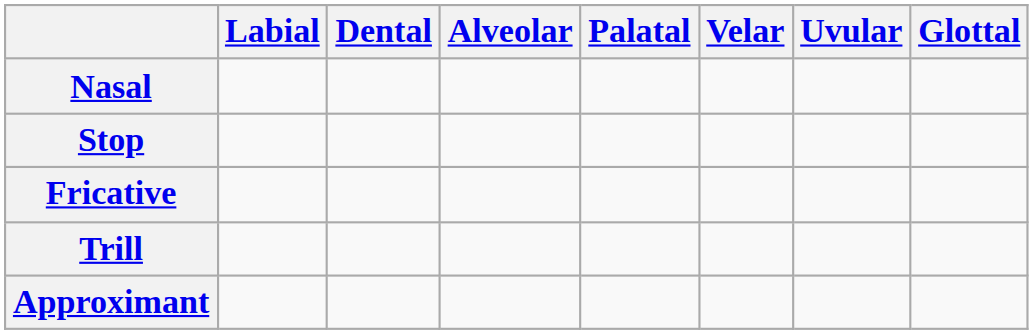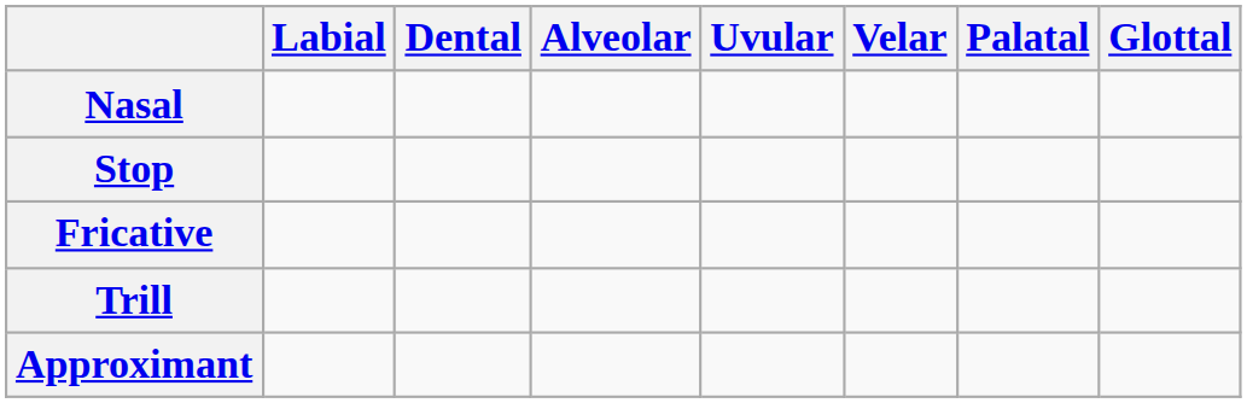columns swapped: Palatal <-> Uvular
